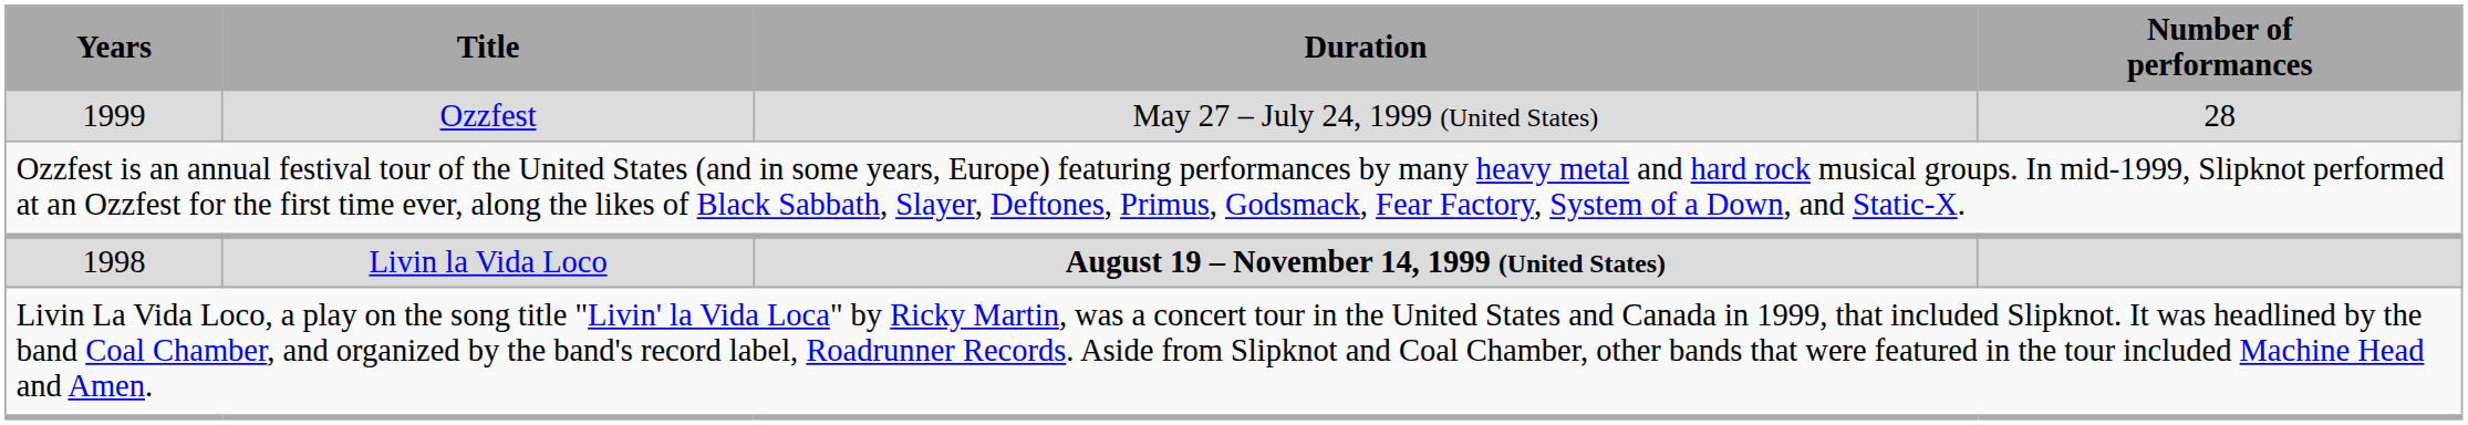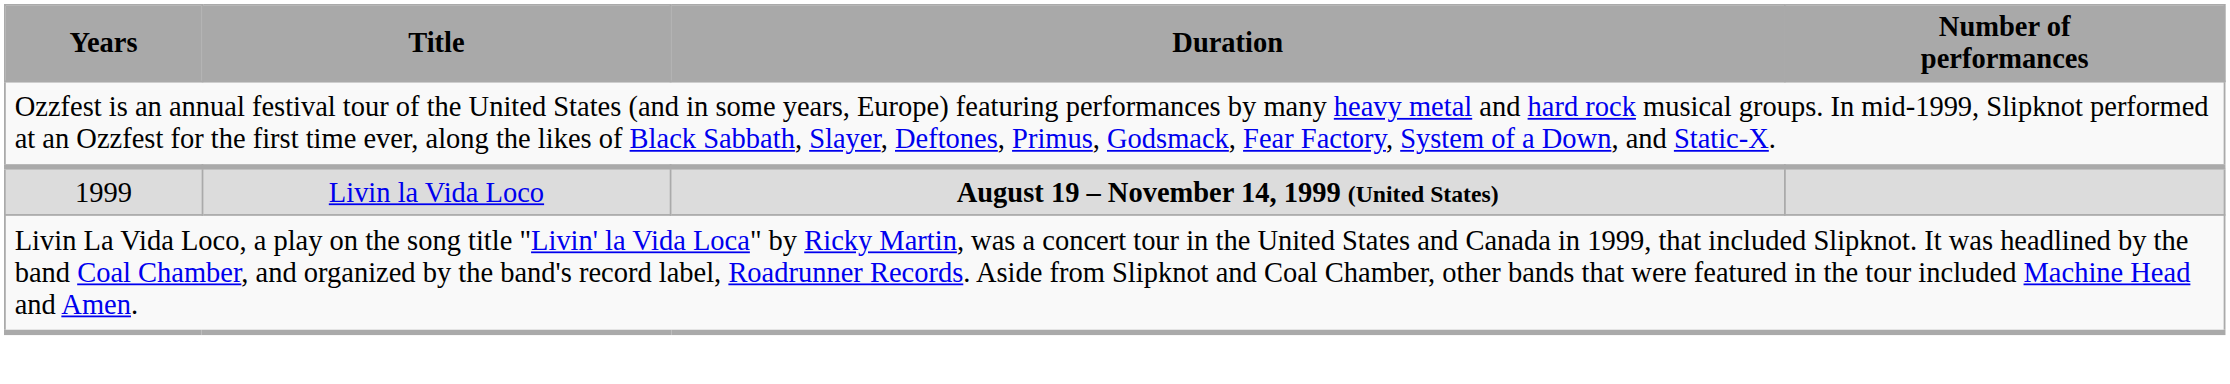- row: 1999 | Ozzfest | May 27 – July 24, 1999 (United States) | 28
Livin la Vida Loco | Years: 1998 -> 1999
